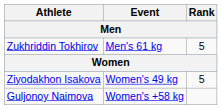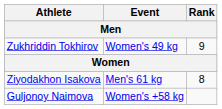Zukhriddin Tokhirov | Event: Men's 61 kg -> Women's 49 kg
Zukhriddin Tokhirov | Rank: 5 -> 9
Ziyodakhon Isakova | Event: Women's 49 kg -> Men's 61 kg
Ziyodakhon Isakova | Rank: 5 -> 8
